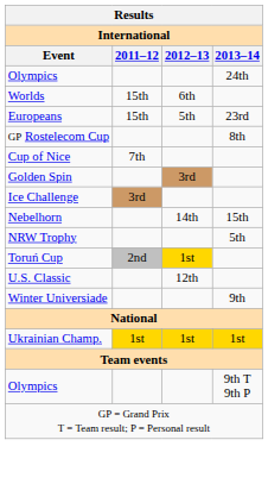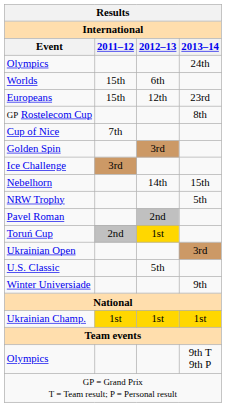Europeans | 2012–13: 5th -> 12th
+ row: Pavel Roman | 2nd
+ row: Ukrainian Open | 3rd
U.S. Classic | 2012–13: 12th -> 5th
